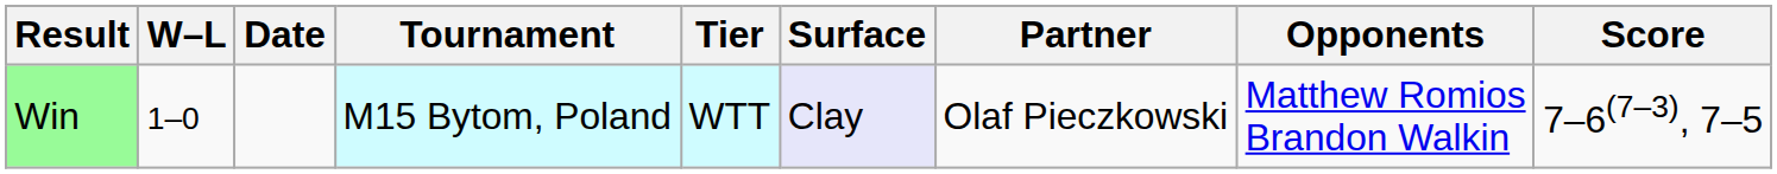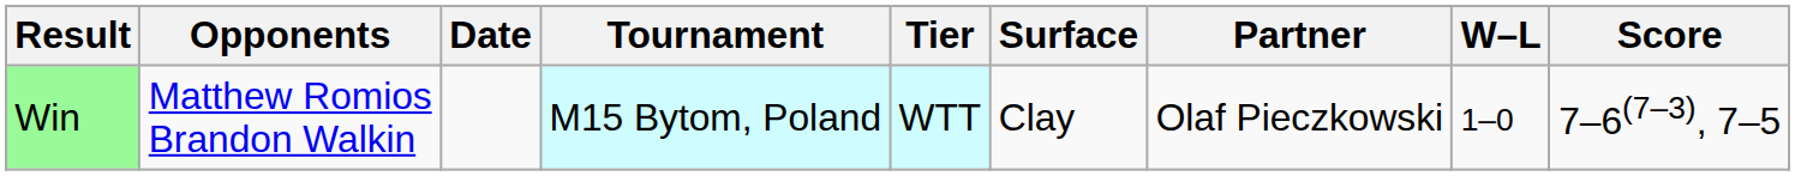columns swapped: W–L <-> Opponents
Win | Surface: lavender background -> no background
